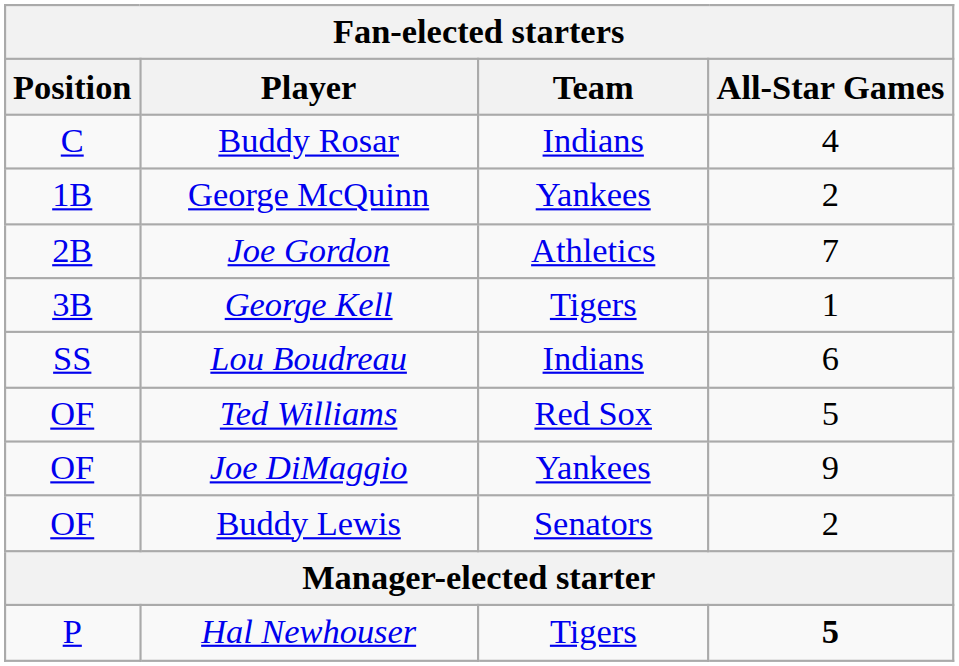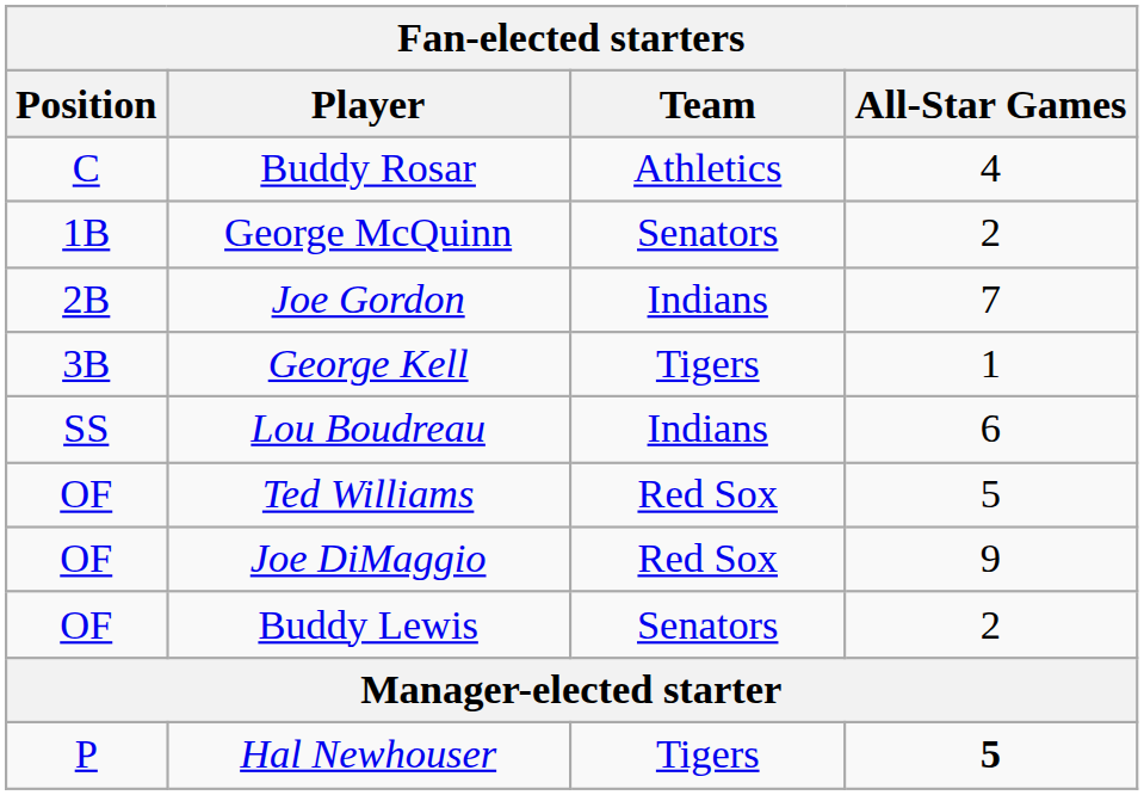Buddy Rosar | Fan-elected starters / Team: Indians -> Athletics
George McQuinn | Fan-elected starters / Team: Yankees -> Senators
Joe Gordon | Fan-elected starters / Team: Athletics -> Indians
Joe DiMaggio | Fan-elected starters / Team: Yankees -> Red Sox
